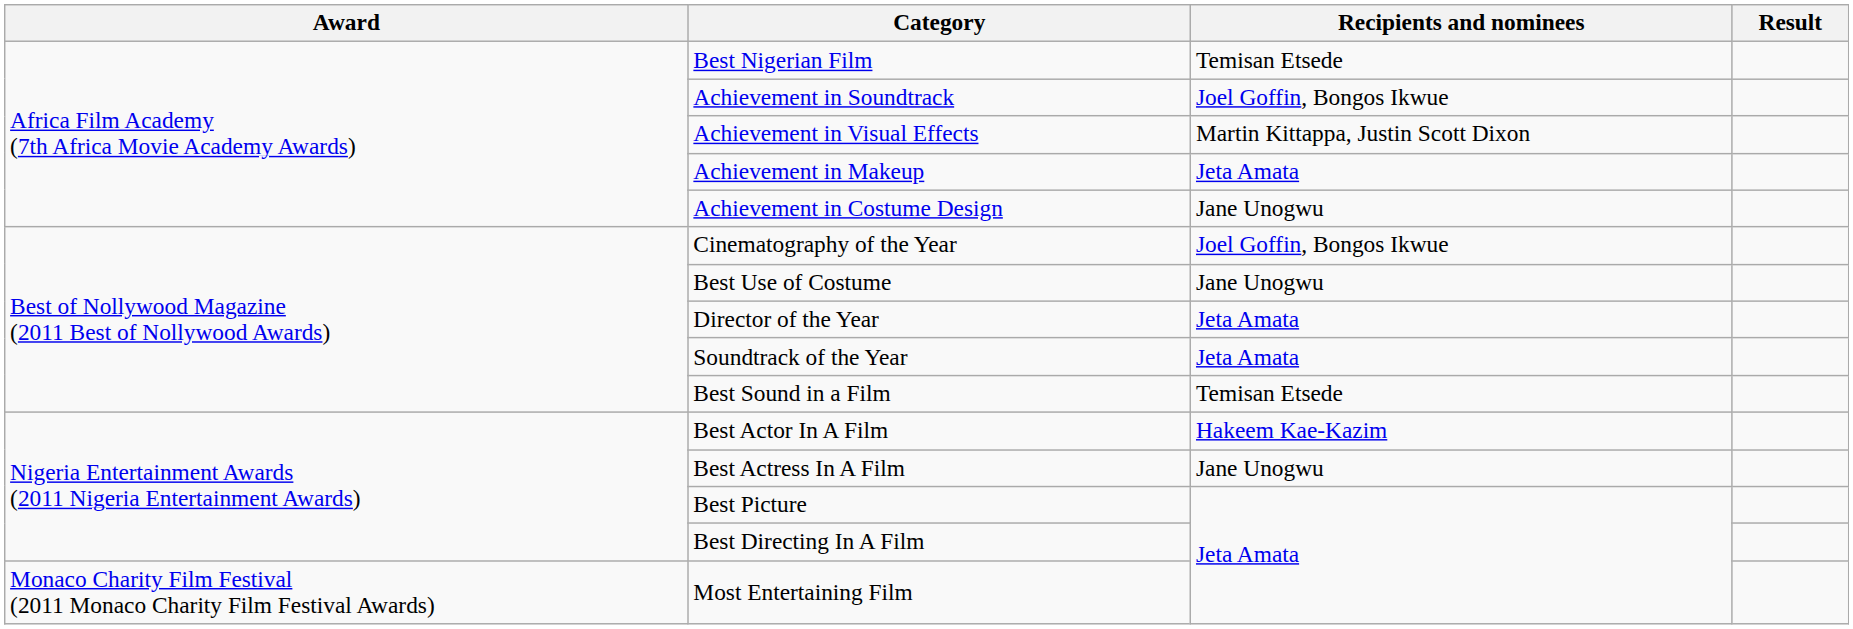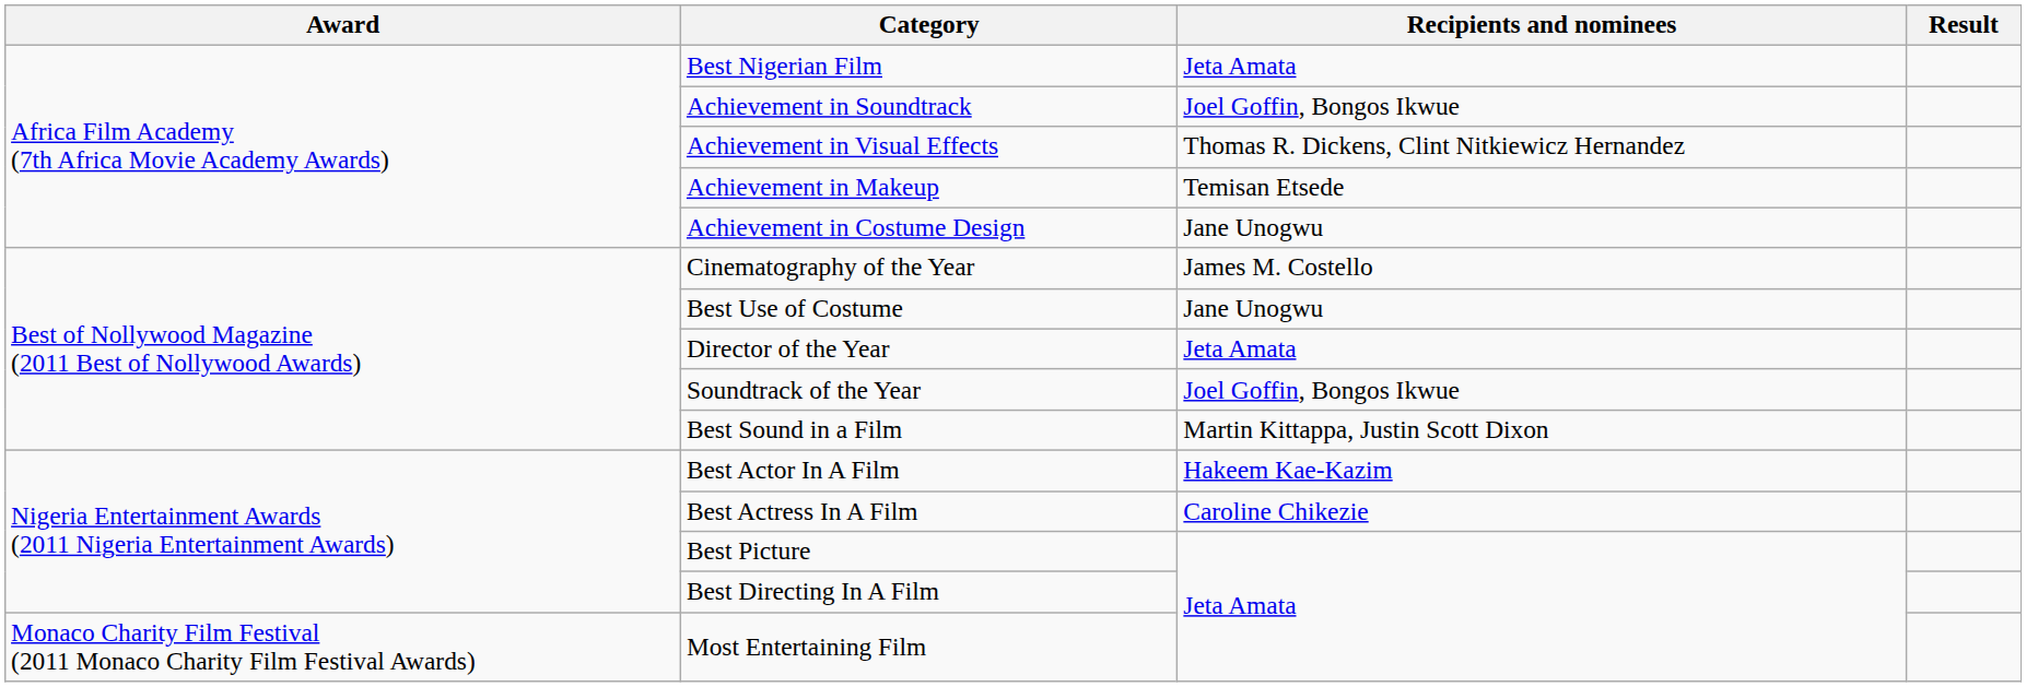Best Nigerian Film | Recipients and nominees: Temisan Etsede -> Jeta Amata
Achievement in Visual Effects | Recipients and nominees: Martin Kittappa, Justin Scott Dixon -> Thomas R. Dickens, Clint Nitkiewicz Hernandez
Achievement in Makeup | Recipients and nominees: Jeta Amata -> Temisan Etsede
Cinematography of the Year | Recipients and nominees: Joel Goffin, Bongos Ikwue -> James M. Costello
Soundtrack of the Year | Recipients and nominees: Jeta Amata -> Joel Goffin, Bongos Ikwue
Best Sound in a Film | Recipients and nominees: Temisan Etsede -> Martin Kittappa, Justin Scott Dixon
Best Actress In A Film | Recipients and nominees: Jane Unogwu -> Caroline Chikezie
